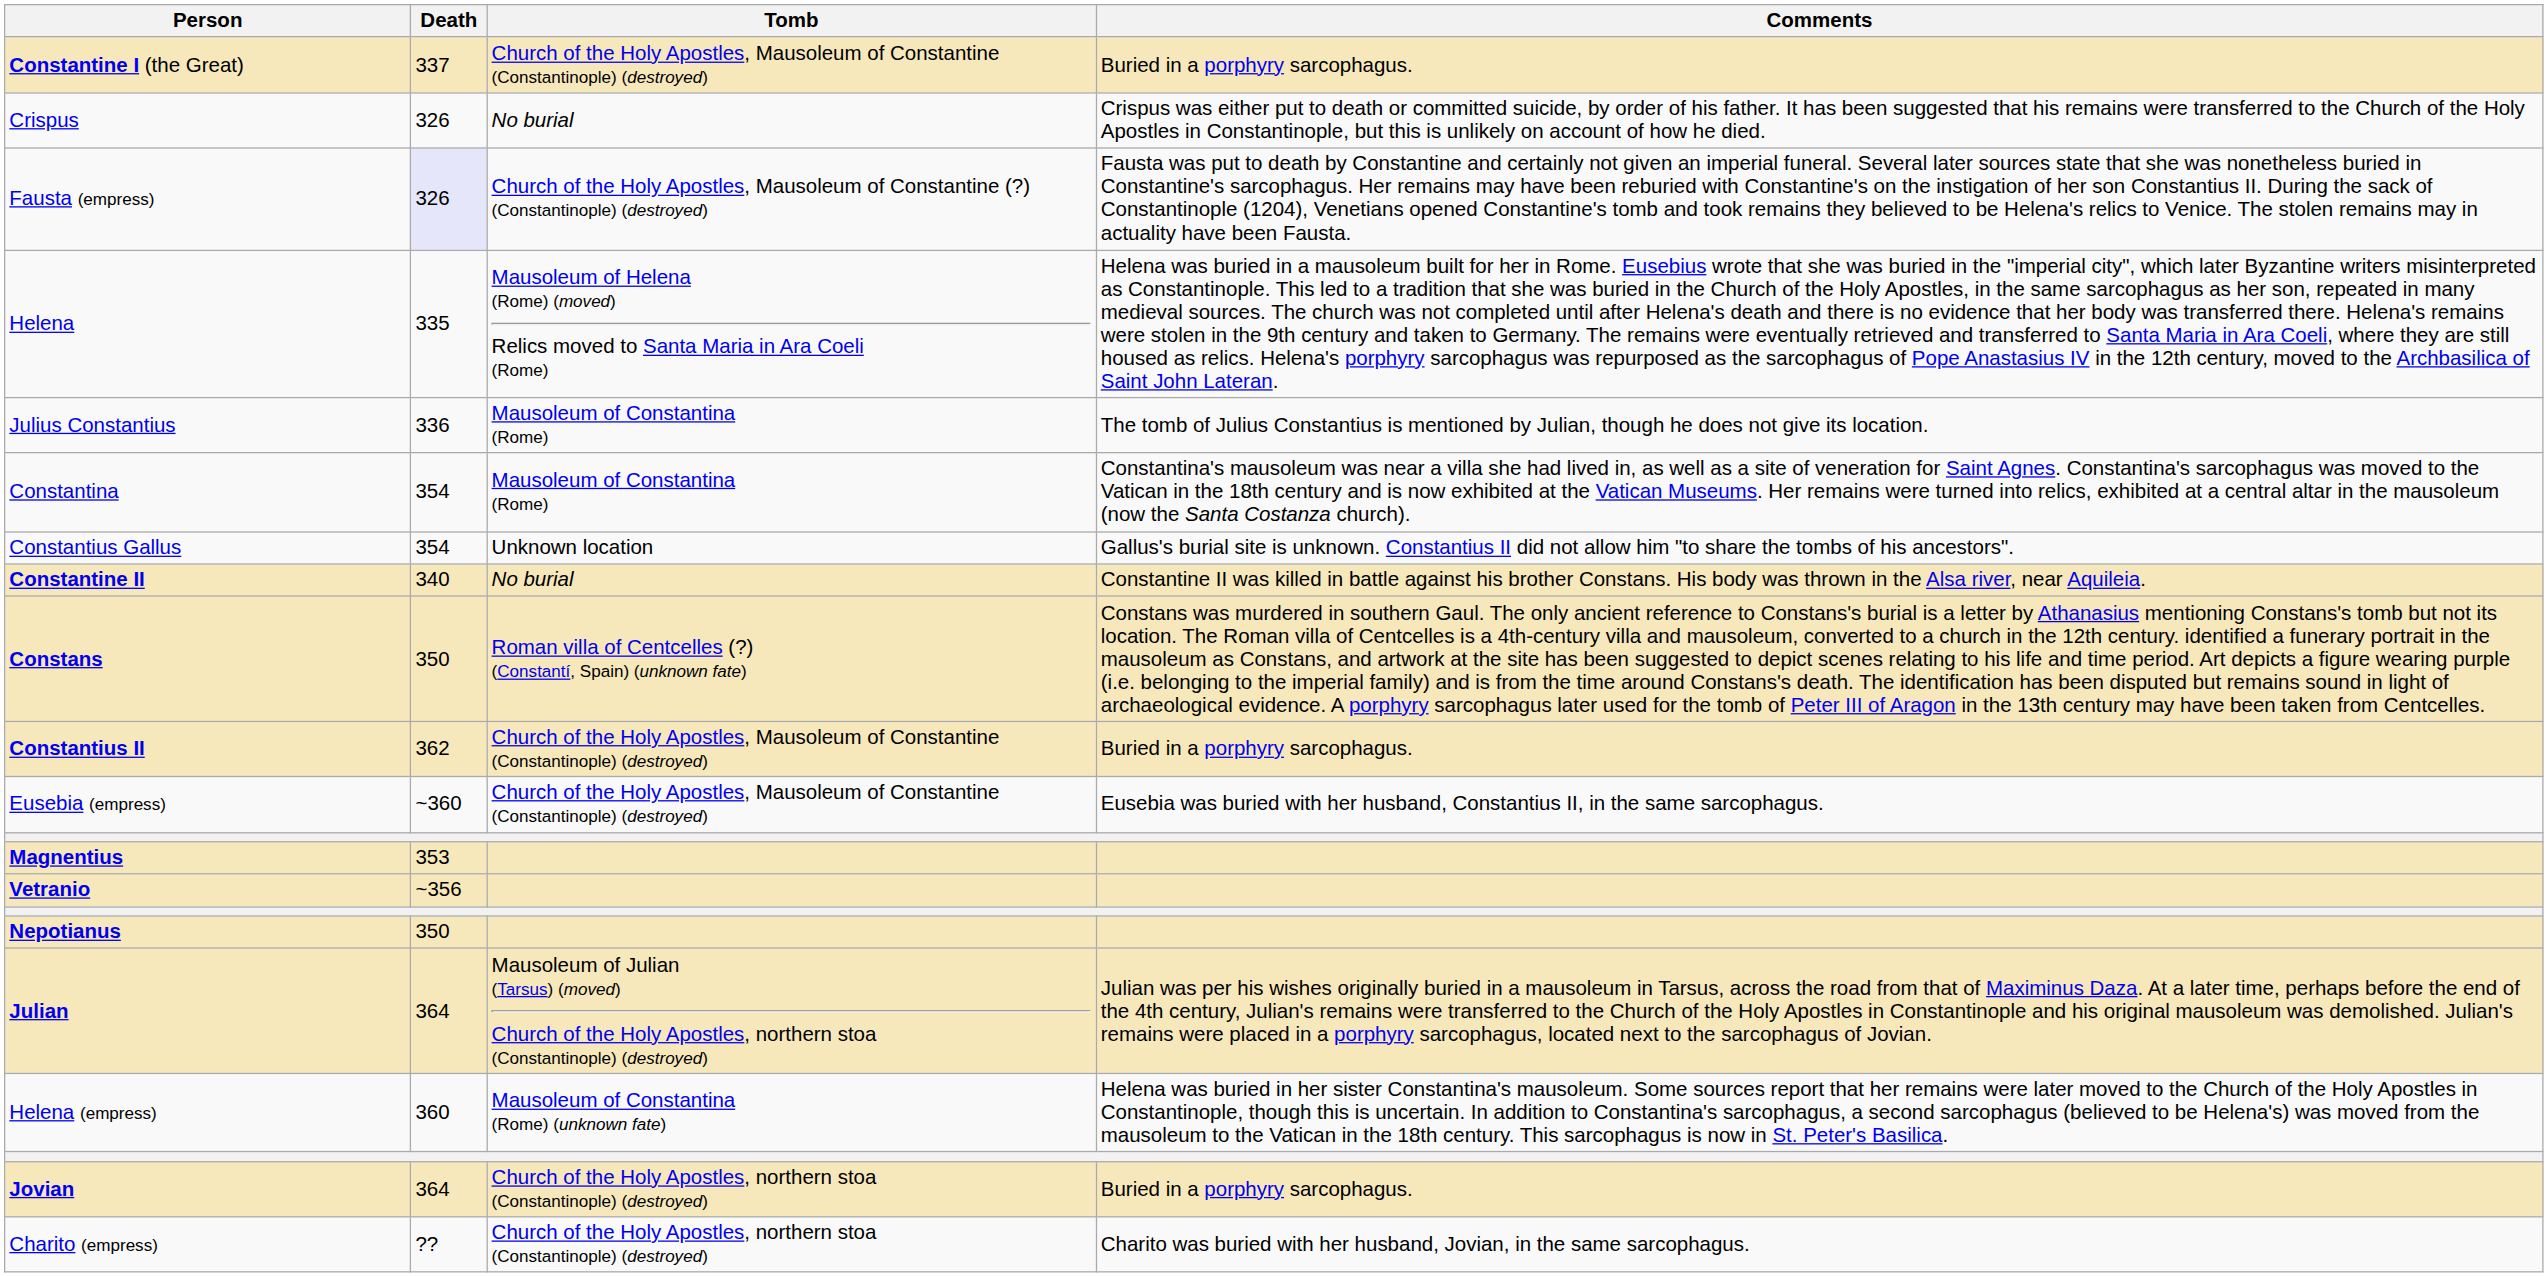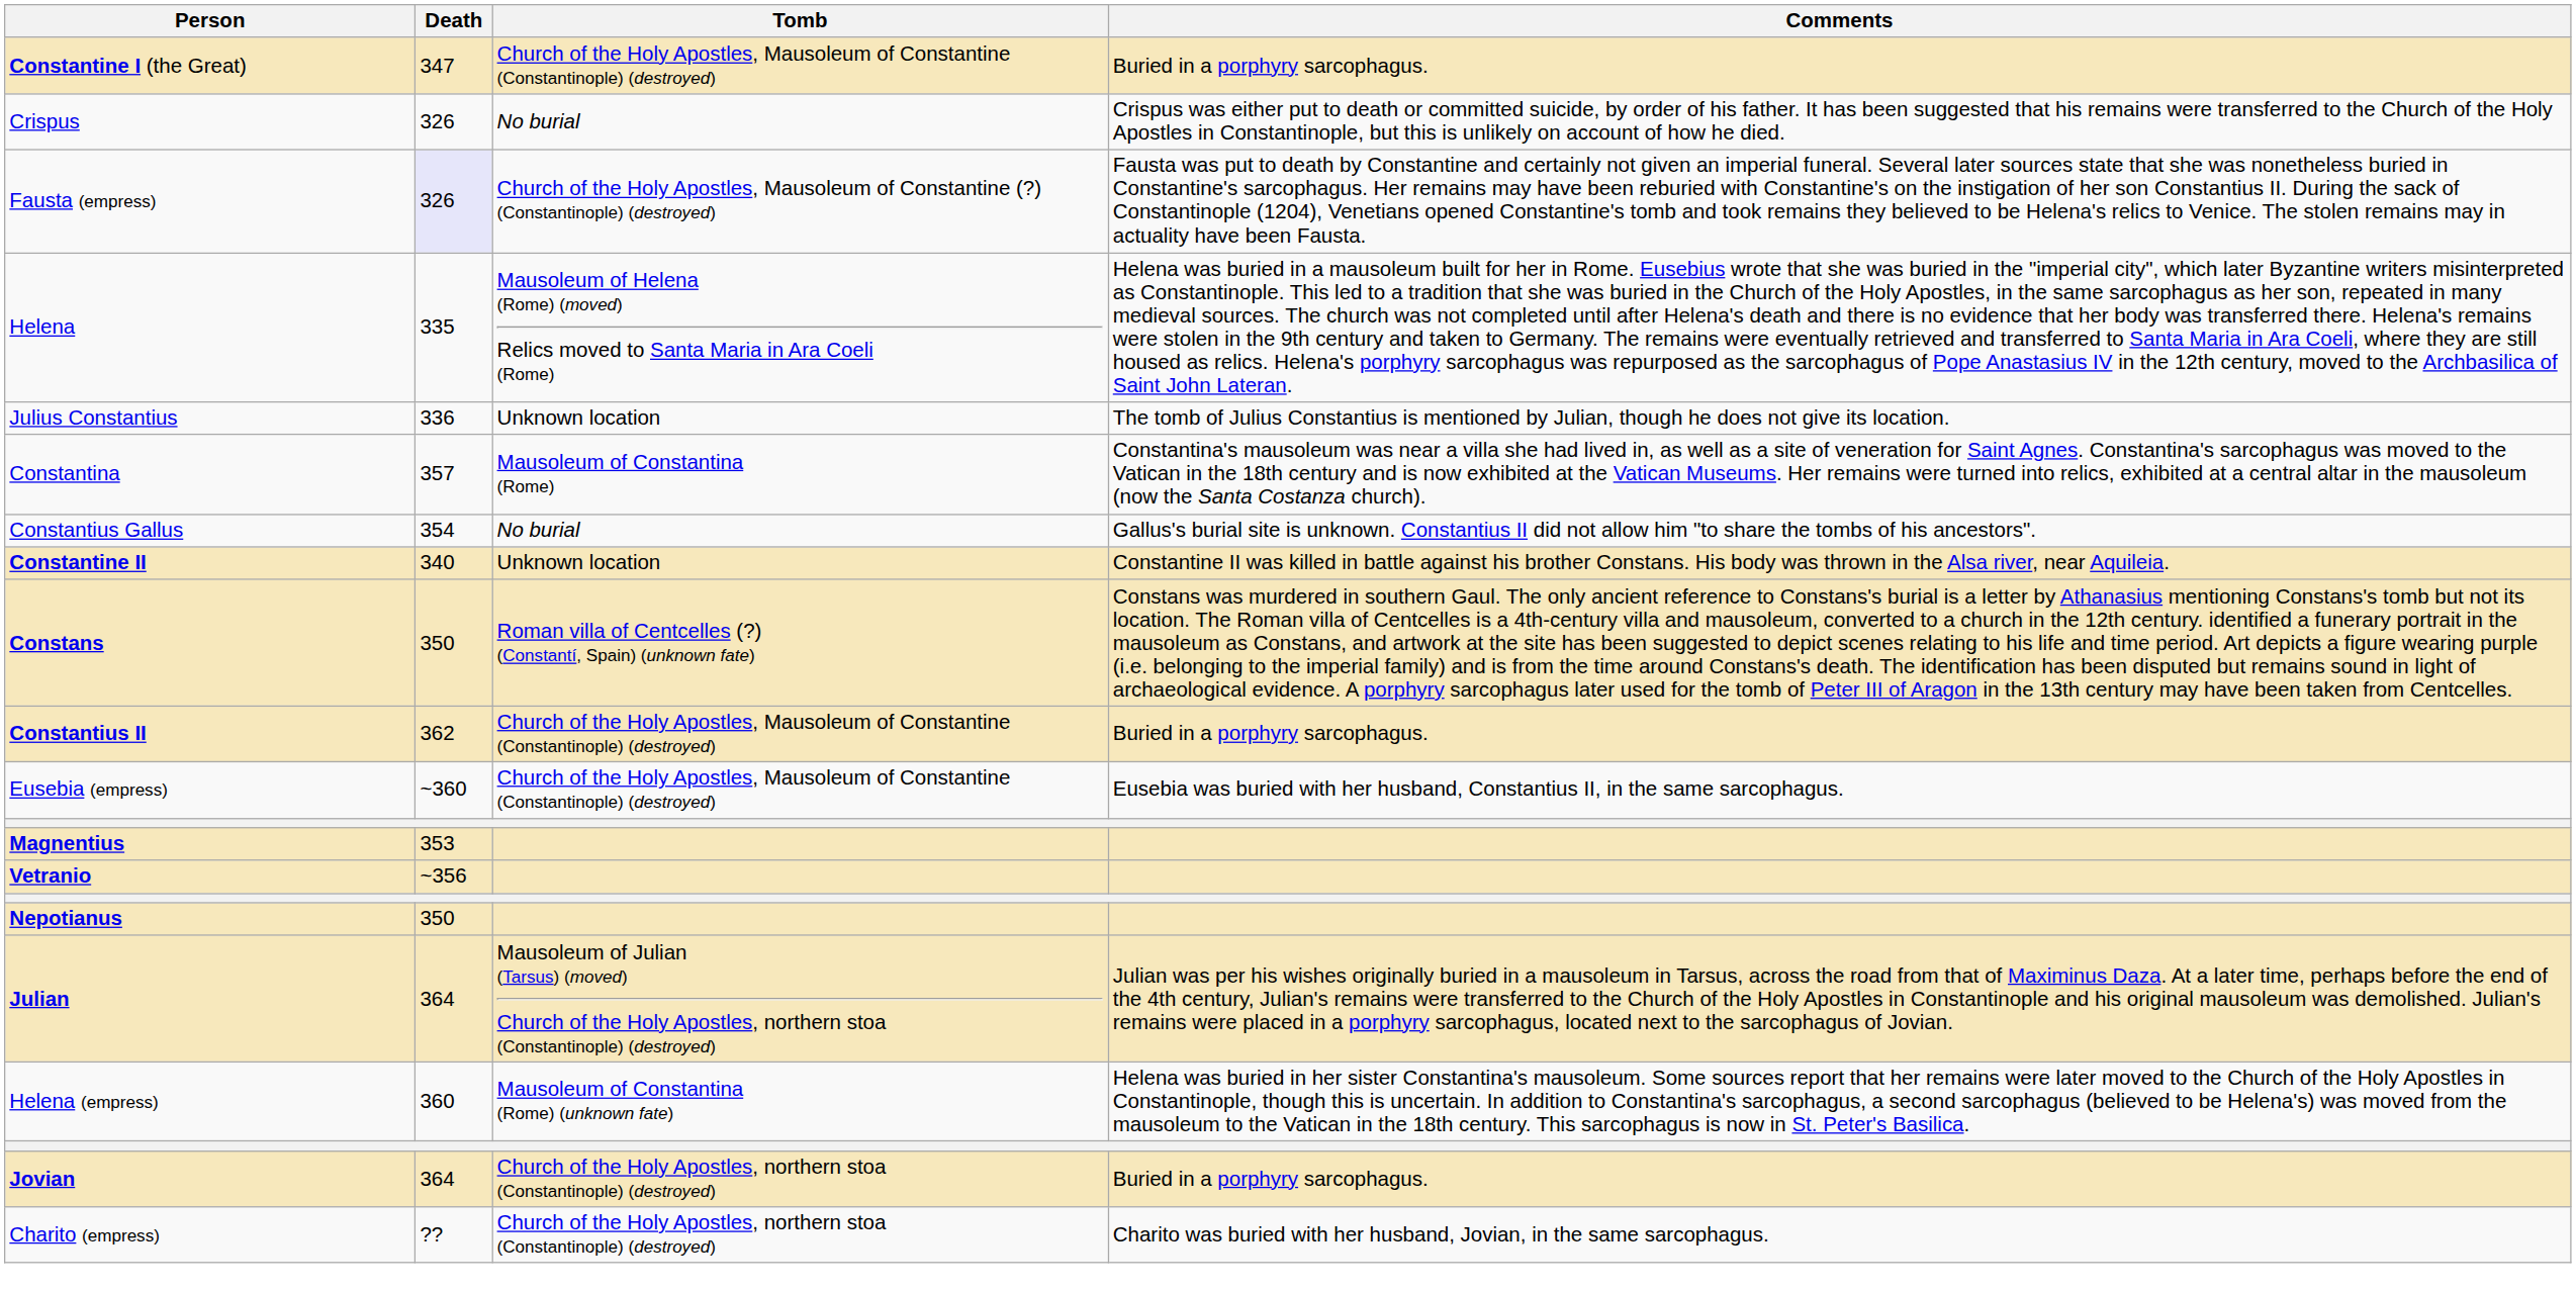Constantine I (the Great) | Death: 337 -> 347
Julius Constantius | Tomb: Mausoleum of Constantina (Rome) -> Unknown location
Constantina | Death: 354 -> 357
Constantius Gallus | Tomb: Unknown location -> No burial
Constantine II | Tomb: No burial -> Unknown location
